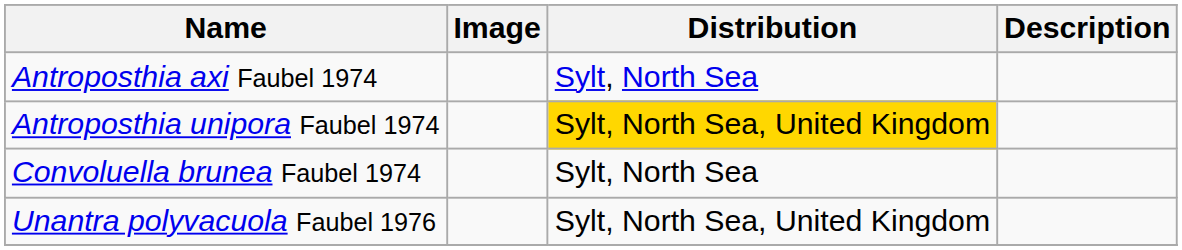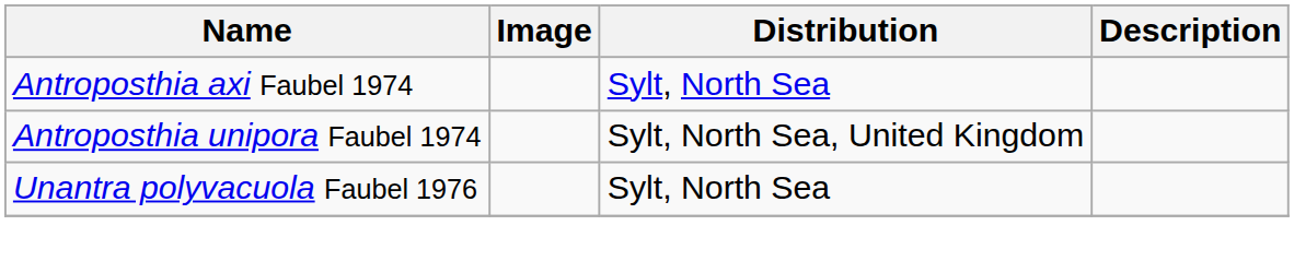Antroposthia unipora Faubel 1974 | Distribution: gold background -> no background
- row: Convoluella brunea Faubel 1974 | Sylt, North Sea
Unantra polyvacuola Faubel 1976 | Distribution: Sylt, North Sea, United Kingdom -> Sylt, North Sea
